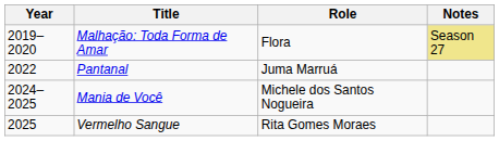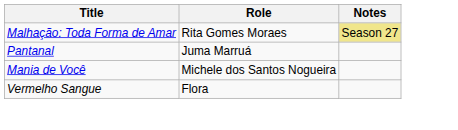- column: Year | 2019–2020 | 2022 | 2024–2025 | 2025
Malhação: Toda Forma de Amar | Role: Flora -> Rita Gomes Moraes
Vermelho Sangue | Role: Rita Gomes Moraes -> Flora
